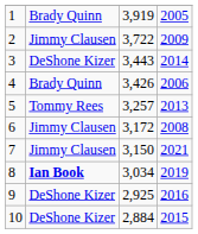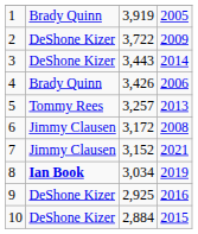2 | column 2: Jimmy Clausen -> DeShone Kizer
7 | column 3: 3,150 -> 3,152
